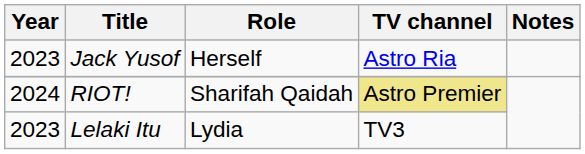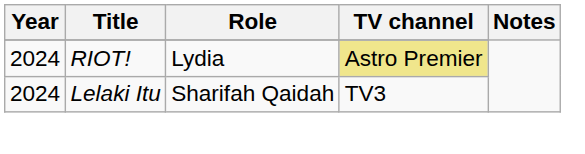- row: 2023 | Jack Yusof | Herself | Astro Ria
RIOT! | Role: Sharifah Qaidah -> Lydia
Lelaki Itu | Year: 2023 -> 2024
Lelaki Itu | Role: Lydia -> Sharifah Qaidah
